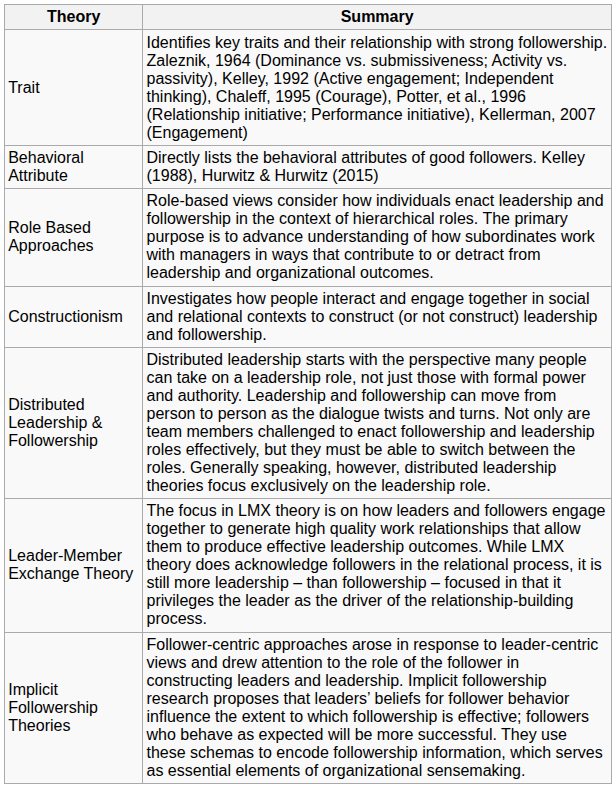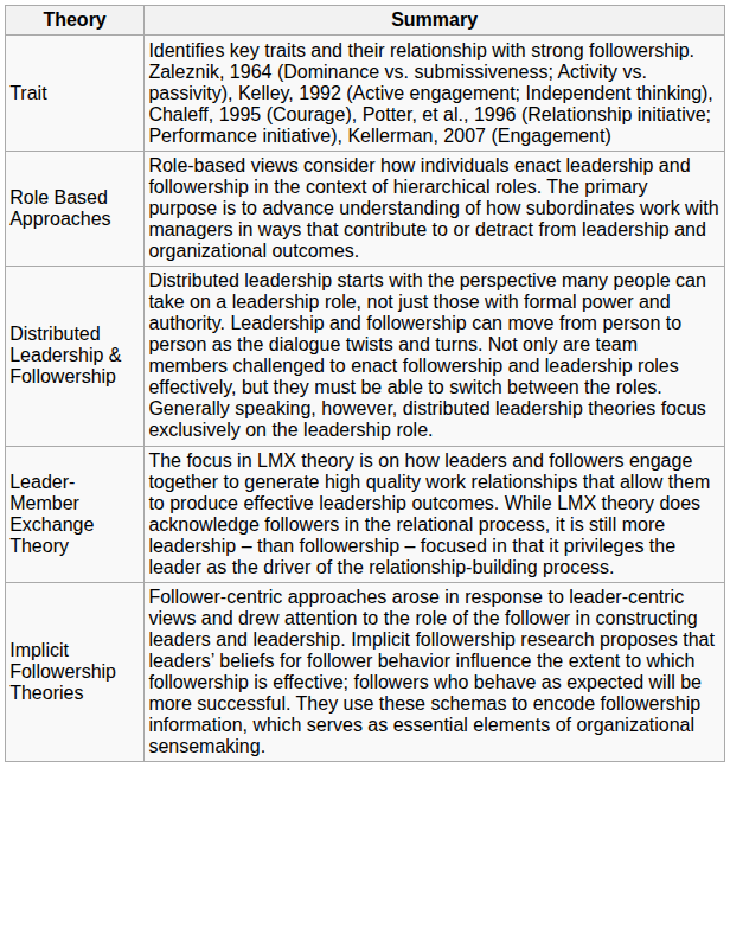- row: Behavioral Attribute | Directly lists the behavioral attributes of good followers. Kelley (1988), Hurwitz & Hurwitz (2015)
- row: Constructionism | Investigates how people interact and engage together in social and relational contexts to construct (or not construct) leadership and followership.
